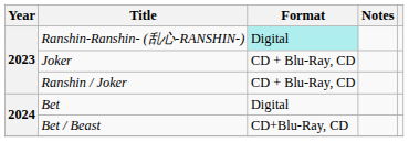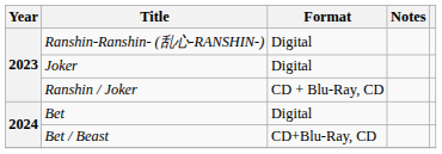Ranshin-Ranshin- (乱心-RANSHIN-) | Format: paleturquoise background -> no background
Joker | Format: CD + Blu-Ray, CD -> Digital
